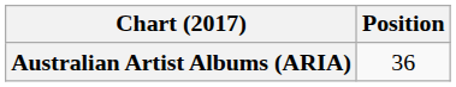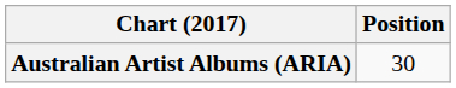Australian Artist Albums (ARIA) | Position: 36 -> 30
